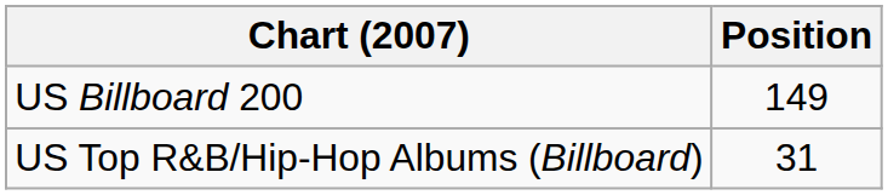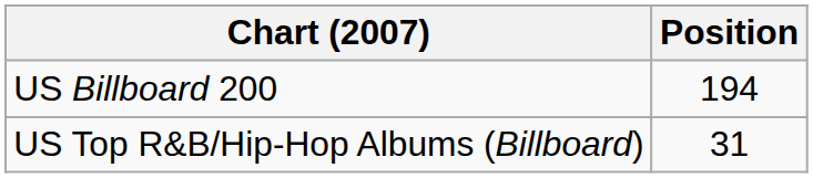US Billboard 200 | Position: 149 -> 194
